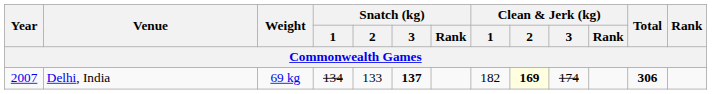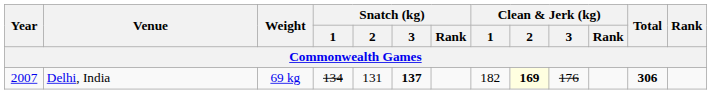Delhi, India | Snatch (kg) / 2: 133 -> 131
Delhi, India | Clean & Jerk (kg) / 3: 174 -> 176
